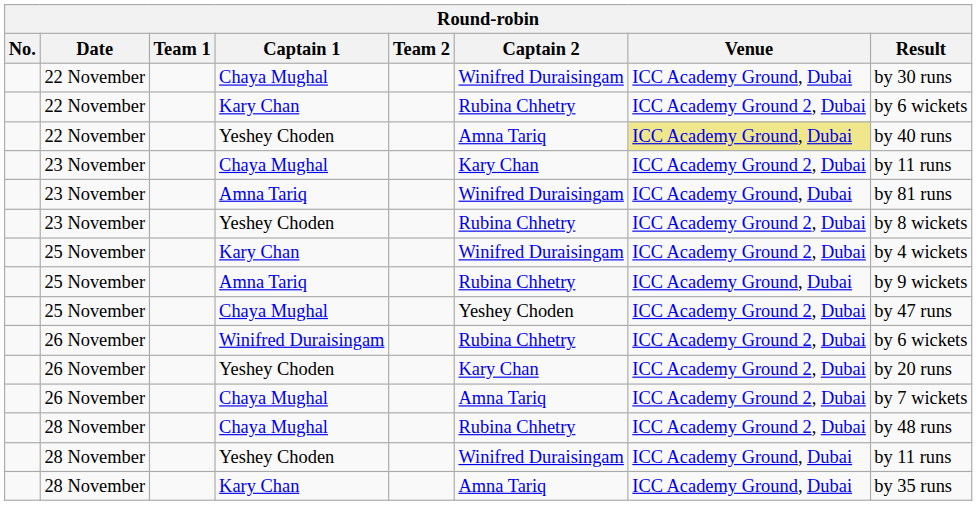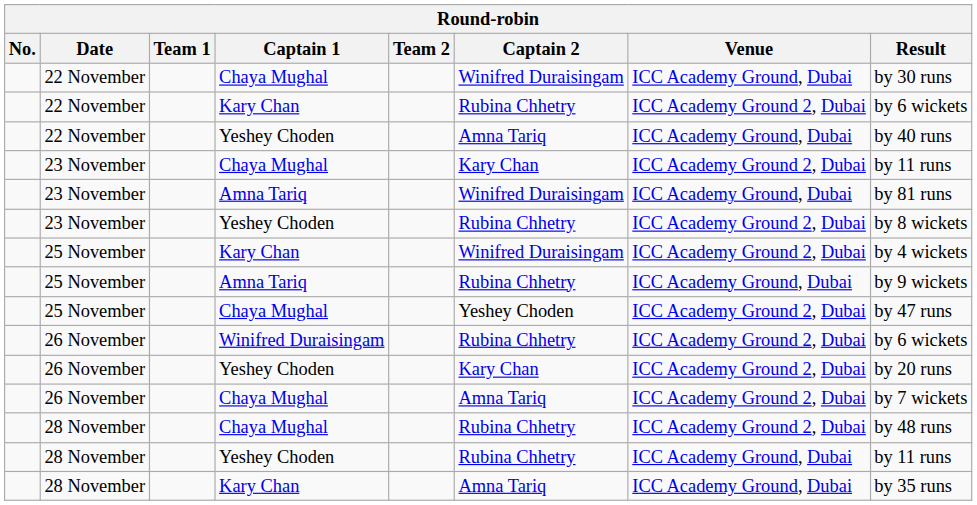22 November / Yeshey Choden | Venue: khaki background -> no background
28 November / Yeshey Choden | Captain 2: Winifred Duraisingam -> Rubina Chhetry
